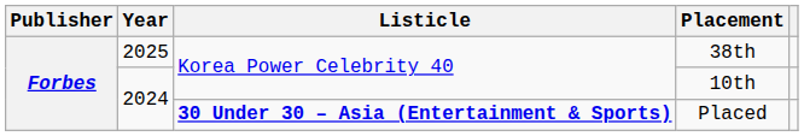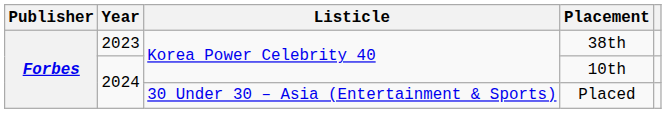38th | Year: 2025 -> 2023
Placed | Listicle: bold -> normal
